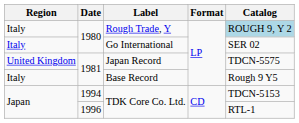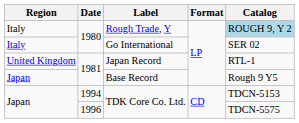Japan Record | Catalog: TDCN-5575 -> RTL-1
Base Record | Region: Italy -> Japan
1996 / TDK Core Co. Ltd. | Catalog: RTL-1 -> TDCN-5575
